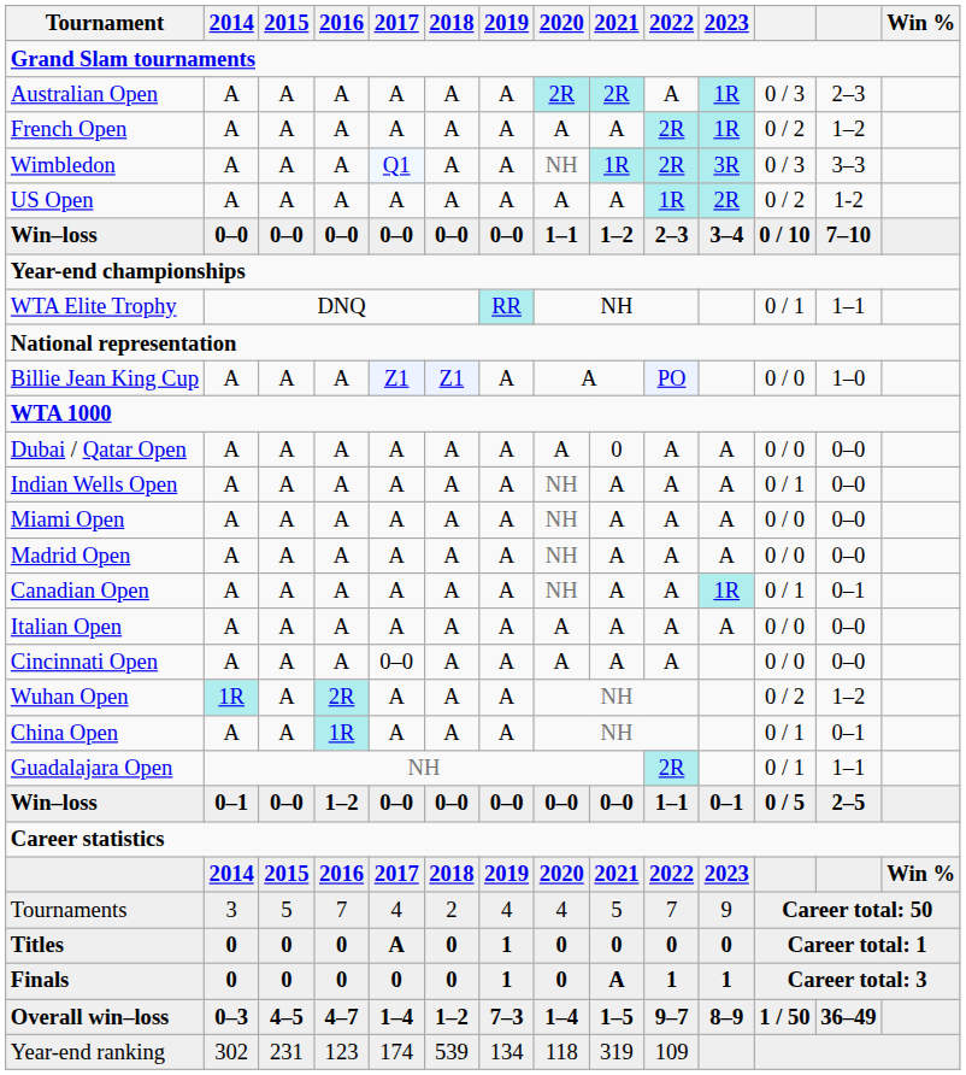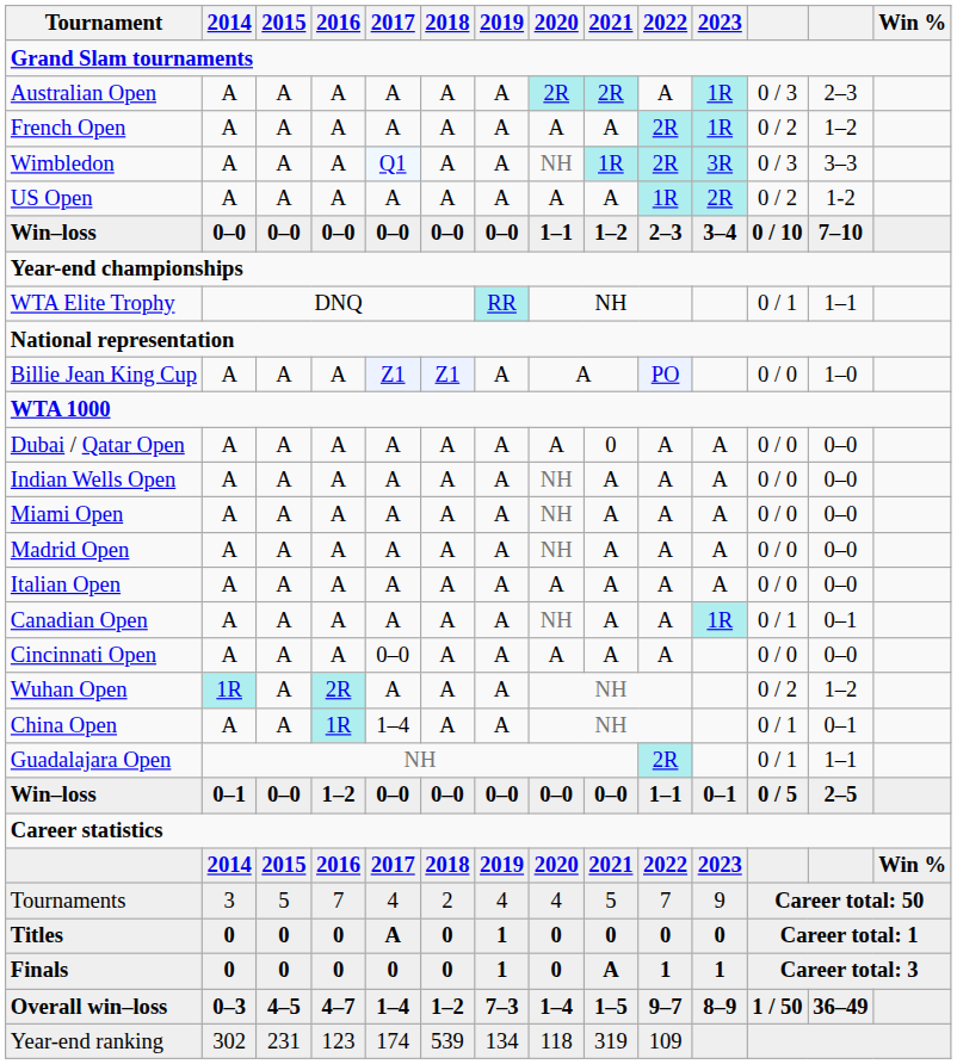Indian Wells Open | column 12: 0 / 1 -> 0 / 0
rows swapped: Italian Open <-> Canadian Open
China Open | 2017: A -> 1–4
